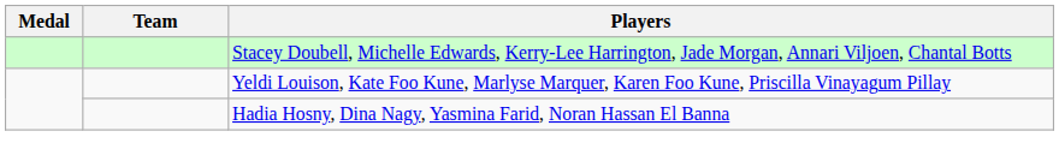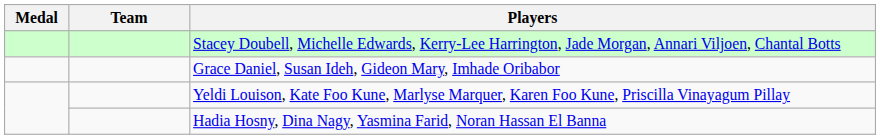+ row: Grace Daniel, Susan Ideh, Gideon Mary, Imhade Oribabor
